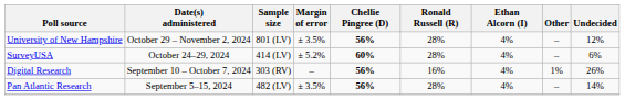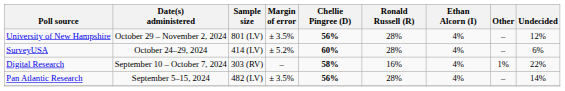Digital Research | Chellie Pingree (D): 56% -> 58%
Digital Research | Undecided: 26% -> 22%
